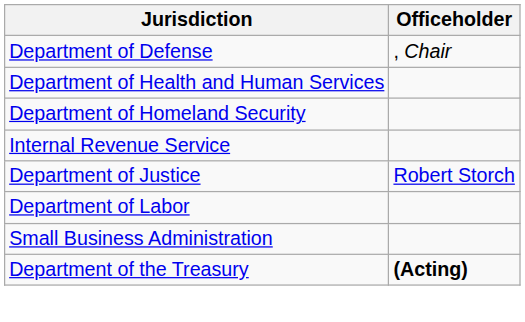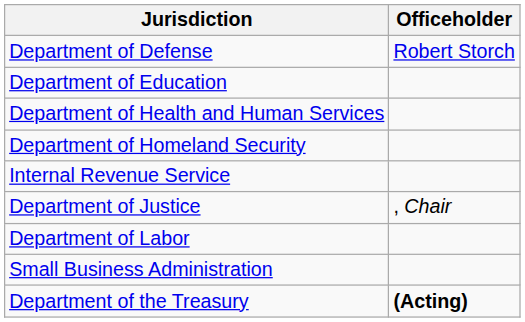Department of Defense | Officeholder: , Chair -> Robert Storch
+ row: Department of Education
Department of Justice | Officeholder: Robert Storch -> , Chair
